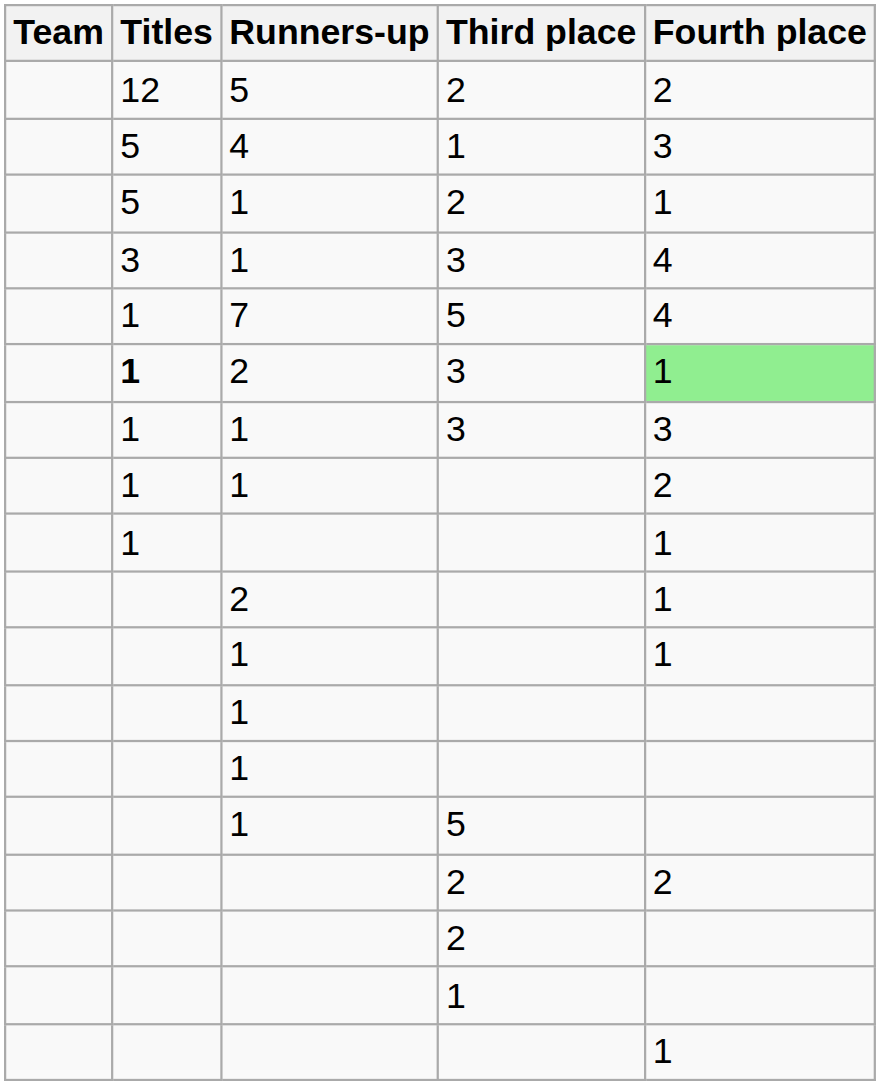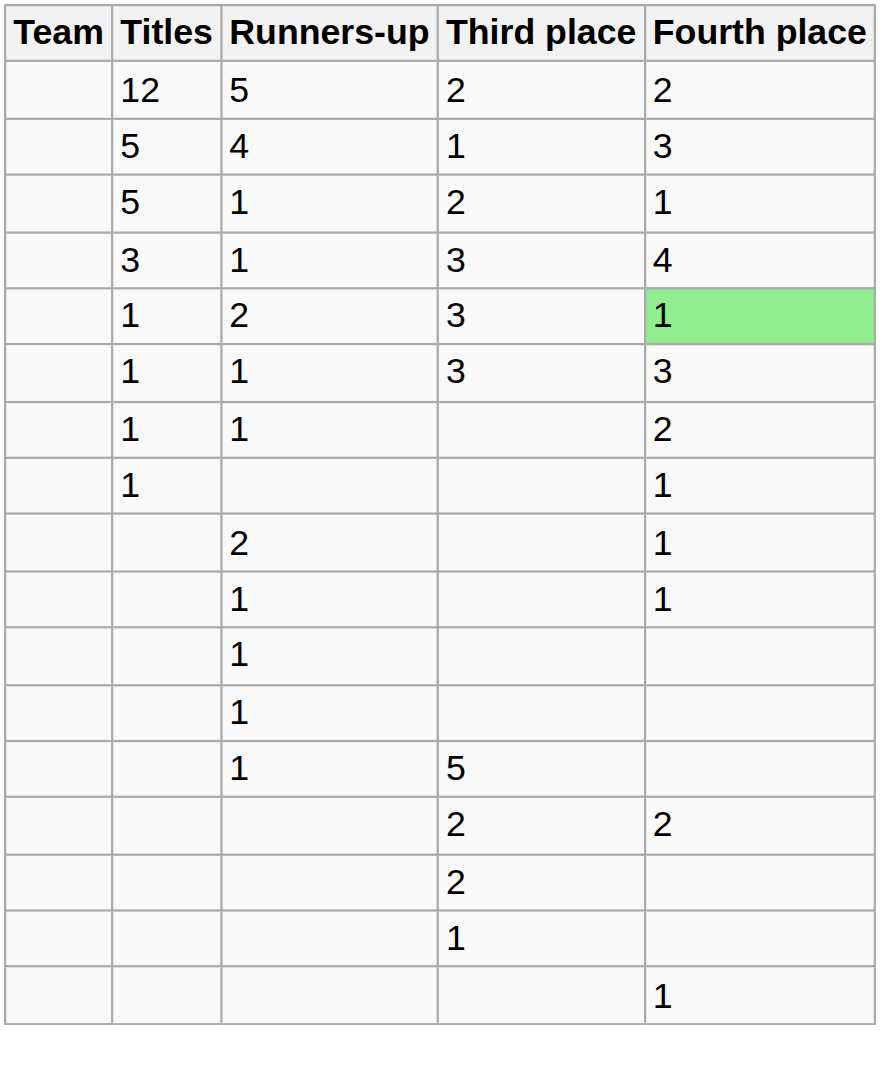- row: 1 | 7 | 5 | 4
2 / 3 | Titles: bold -> normal
